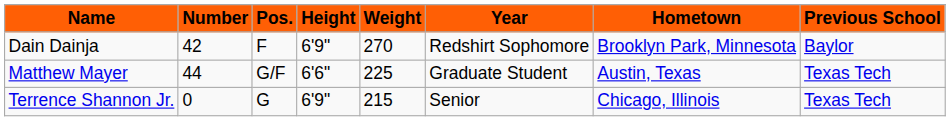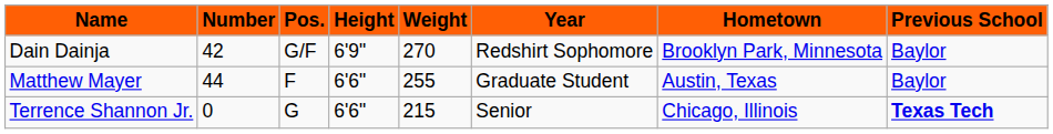Dain Dainja | Pos.: F -> G/F
Matthew Mayer | Pos.: G/F -> F
Matthew Mayer | Weight: 225 -> 255
Matthew Mayer | Previous School: Texas Tech -> Baylor
Terrence Shannon Jr. | Height: 6'9" -> 6'6"
Terrence Shannon Jr. | Previous School: normal -> bold
